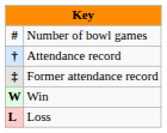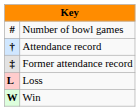rows swapped: Win <-> Loss
